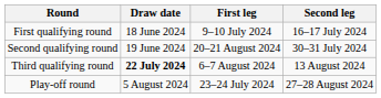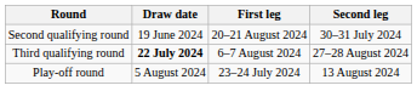- row: First qualifying round | 18 June 2024 | 9–10 July 2024 | 16–17 July 2024
Third qualifying round | Second leg: 13 August 2024 -> 27–28 August 2024
Play-off round | Second leg: 27–28 August 2024 -> 13 August 2024
